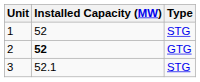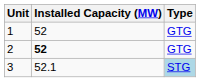1 | Type: STG -> GTG
3 | Type: no background -> lightblue background
